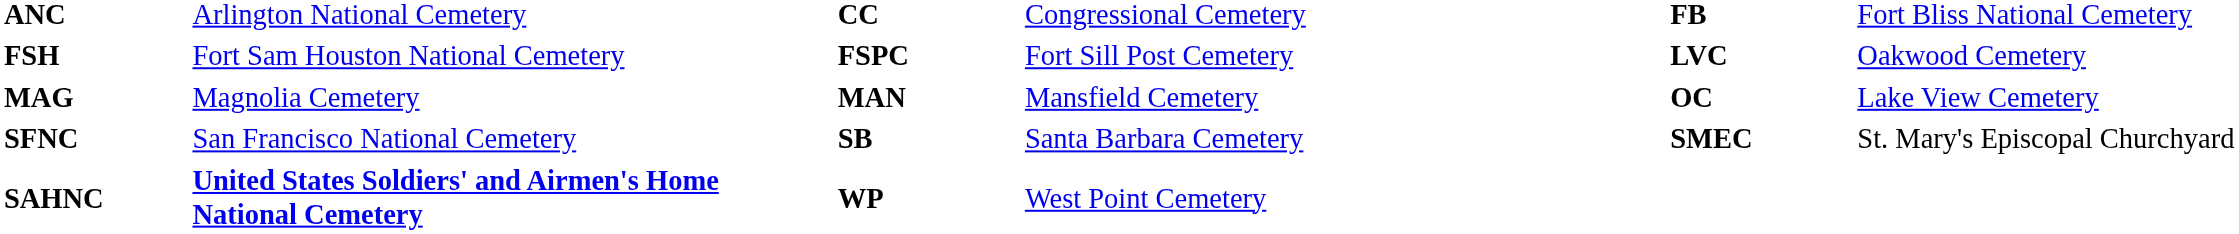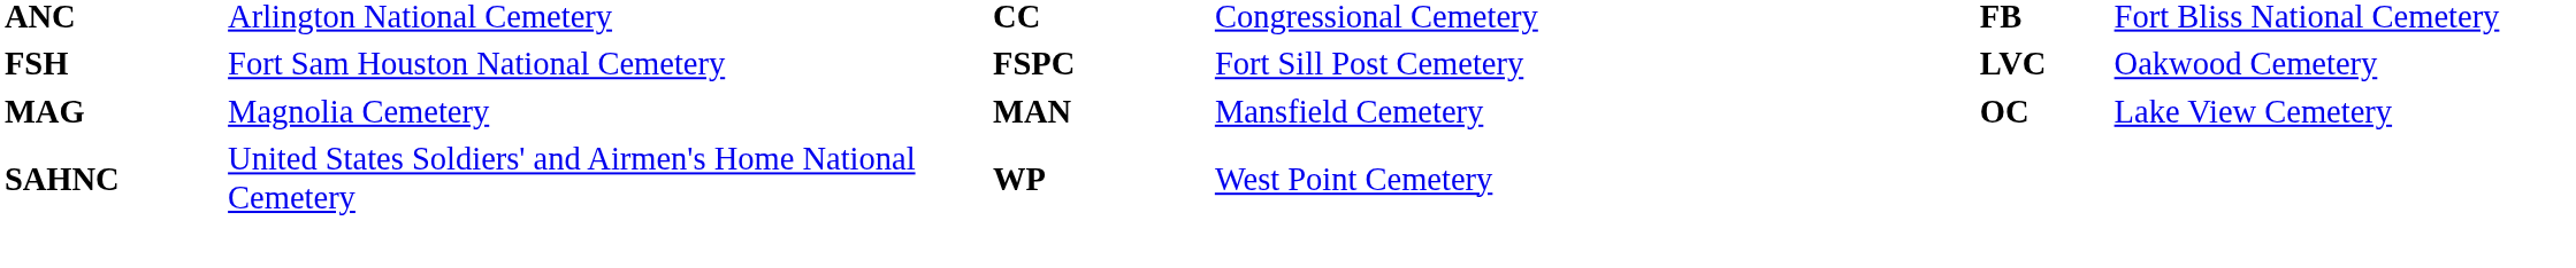- row: SFNC | San Francisco National Cemetery | SB | Santa Barbara Cemetery | SMEC | St. Mary's Episcopal Churchyard
SAHNC | column 2: bold -> normal
